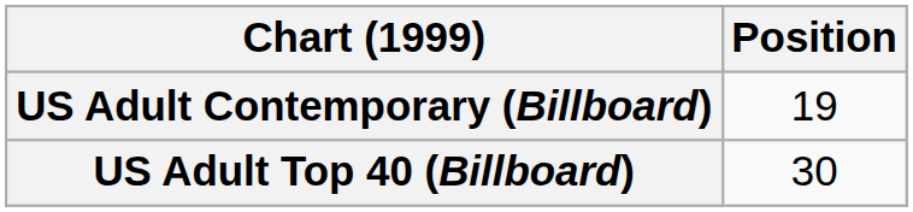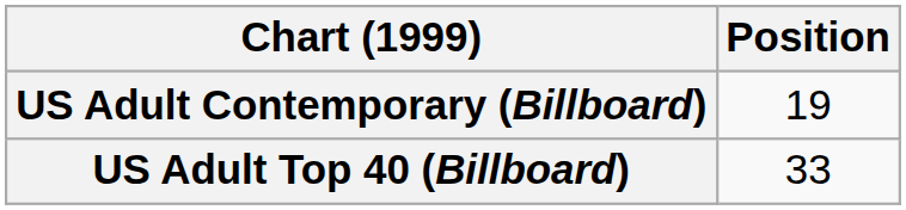US Adult Top 40 (Billboard) | Position: 30 -> 33
